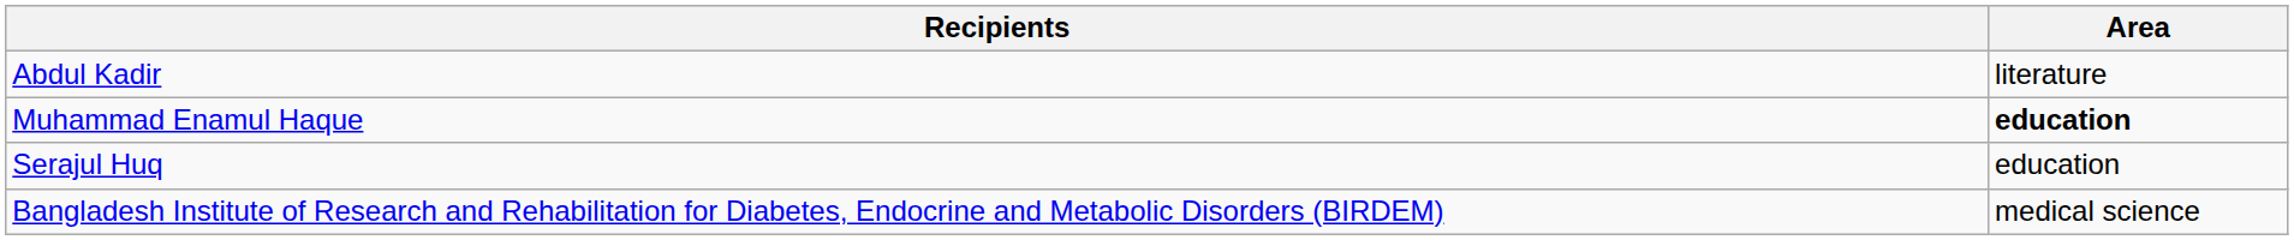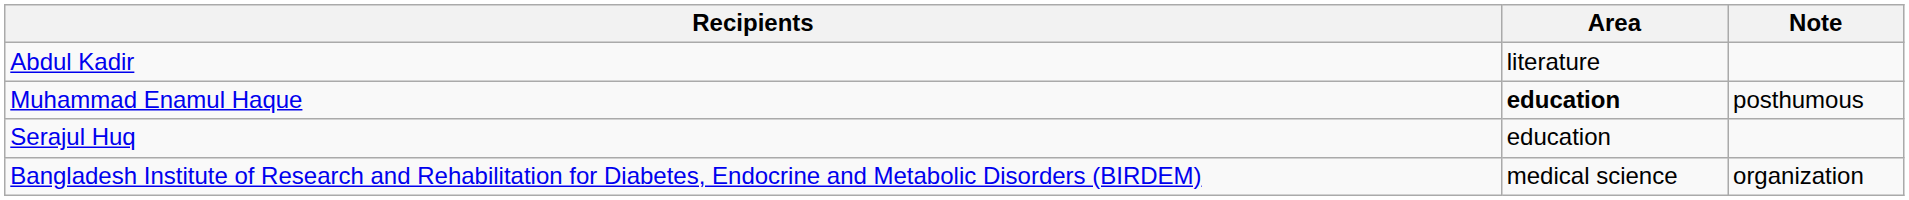+ column: Note | posthumous | organization
